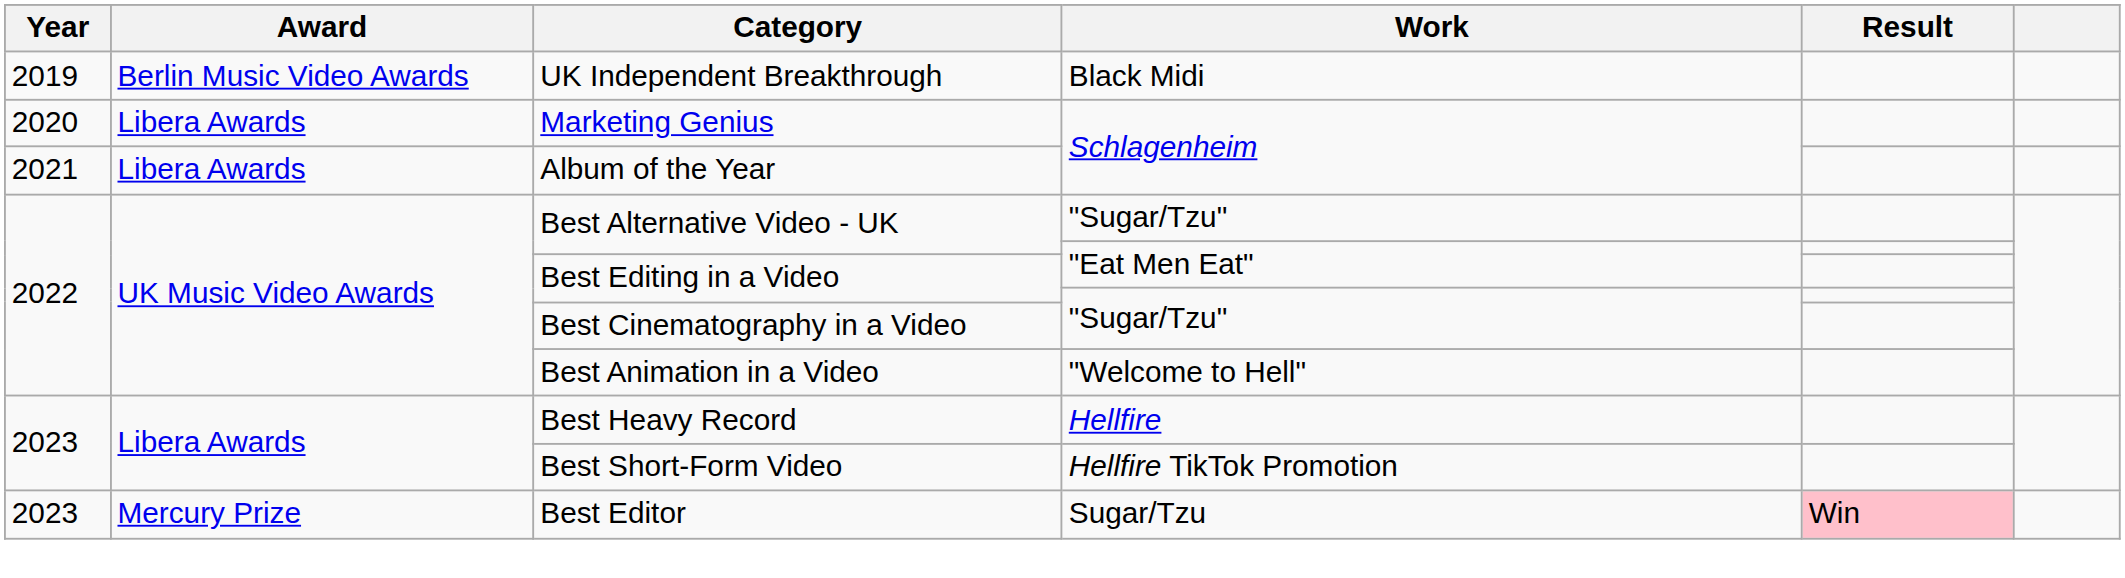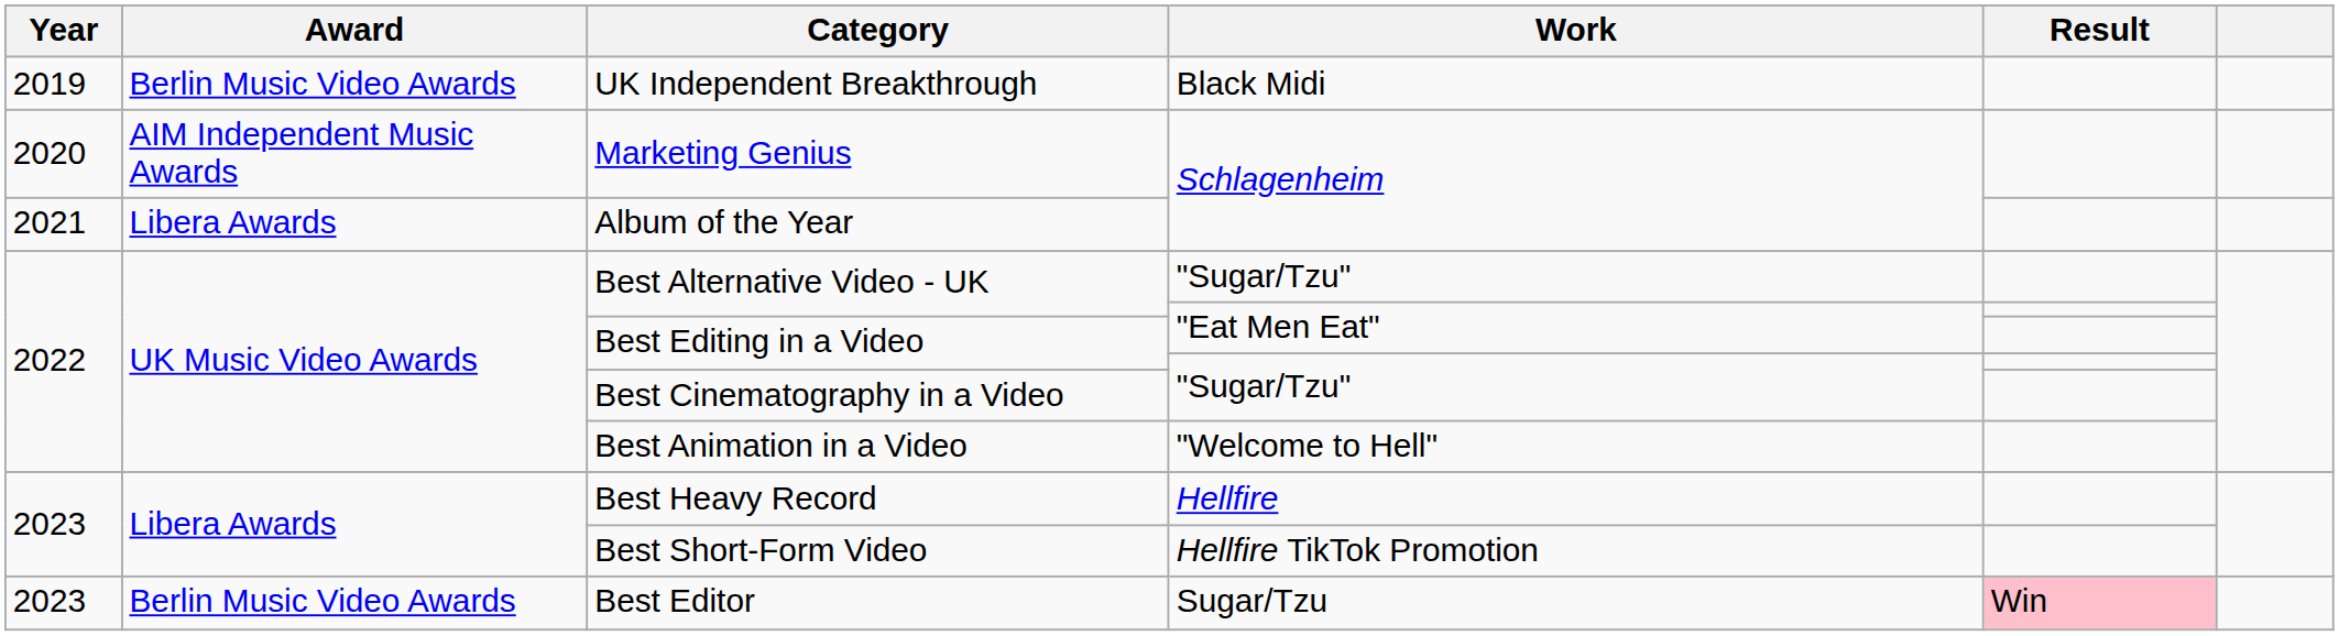Marketing Genius | Award: Libera Awards -> AIM Independent Music Awards
Best Editor | Award: Mercury Prize -> Berlin Music Video Awards
